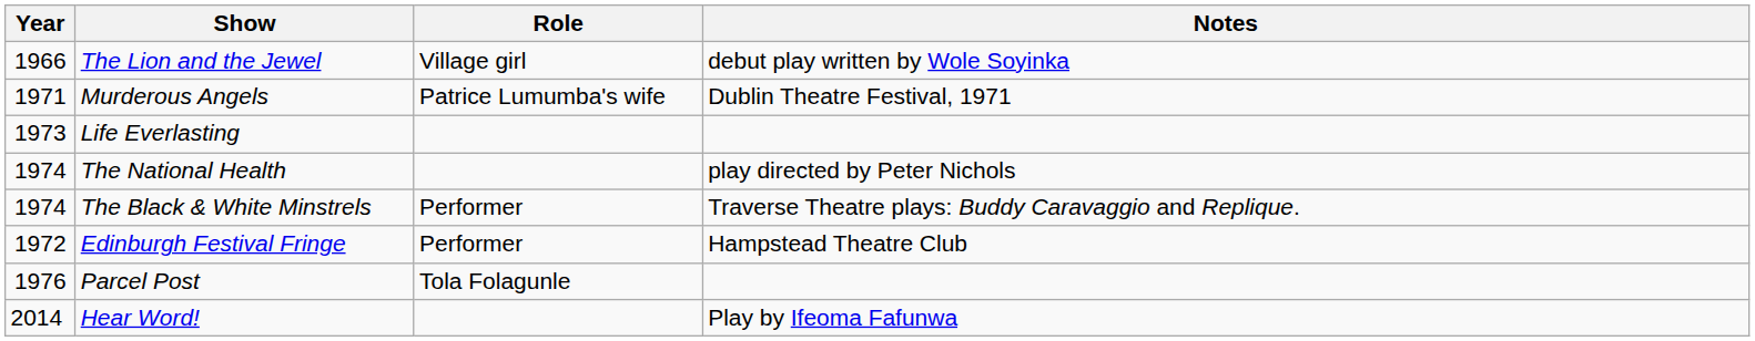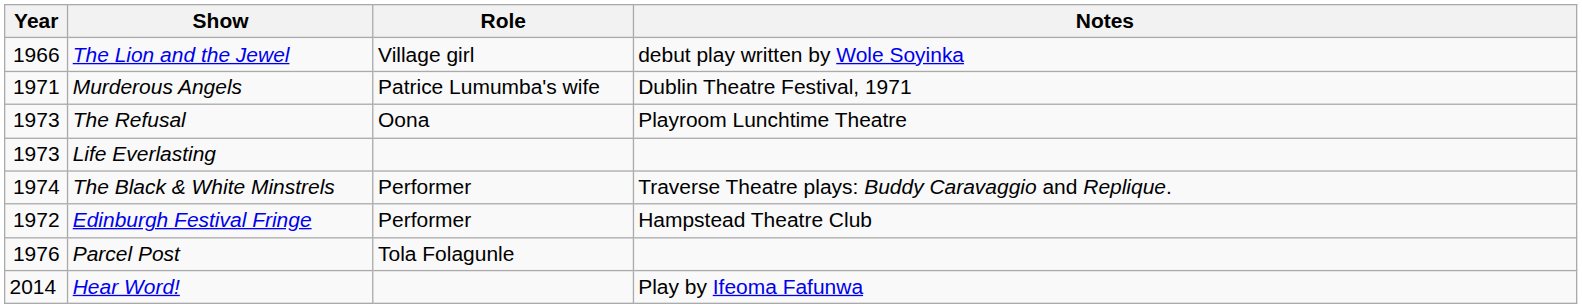+ row: 1973 | The Refusal | Oona | Playroom Lunchtime Theatre
- row: 1974 | The National Health | play directed by Peter Nichols
